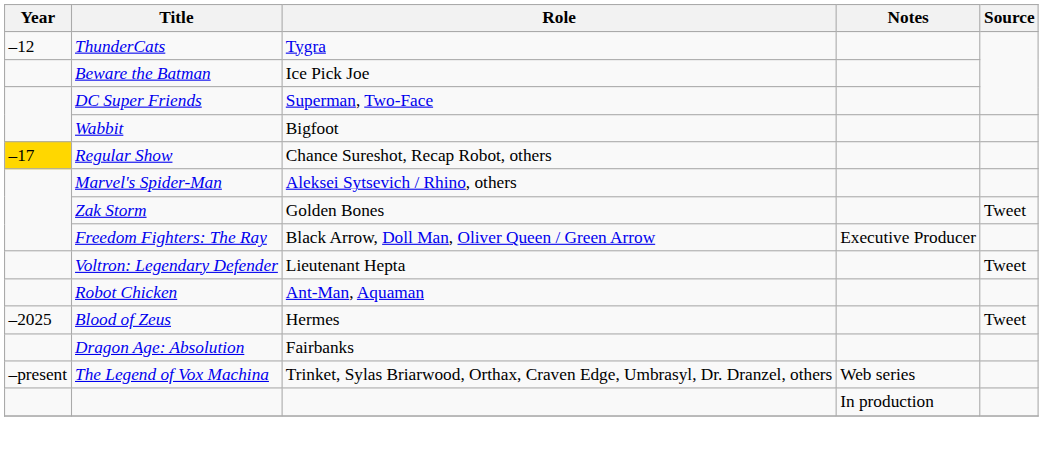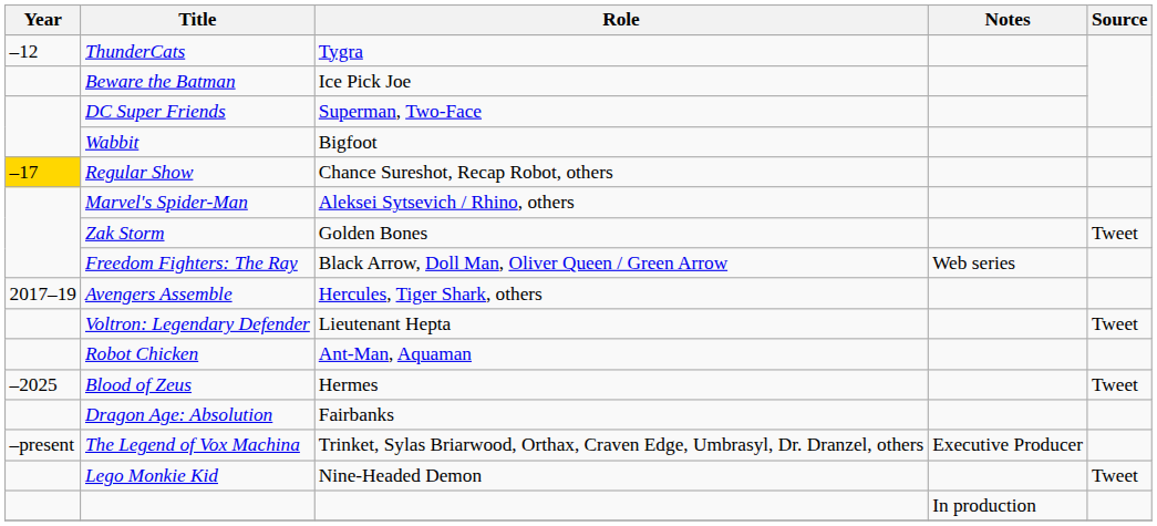Freedom Fighters: The Ray | Notes: Executive Producer -> Web series
+ row: 2017–19 | Avengers Assemble | Hercules, Tiger Shark, others
The Legend of Vox Machina | Notes: Web series -> Executive Producer
+ row: Lego Monkie Kid | Nine-Headed Demon | Tweet
